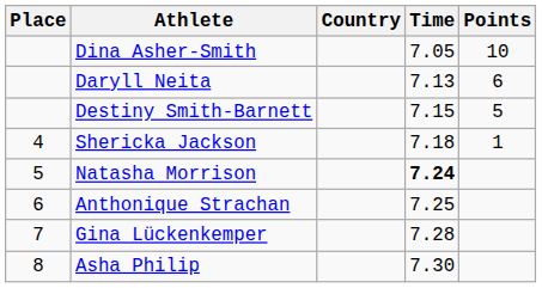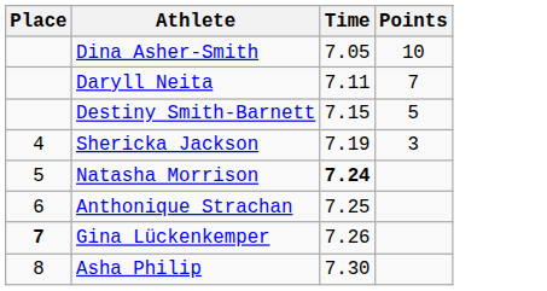- column: Country
Daryll Neita | Time: 7.13 -> 7.11
Daryll Neita | Points: 6 -> 7
Shericka Jackson | Time: 7.18 -> 7.19
Shericka Jackson | Points: 1 -> 3
Gina Lückenkemper | Place: normal -> bold
Gina Lückenkemper | Time: 7.28 -> 7.26
